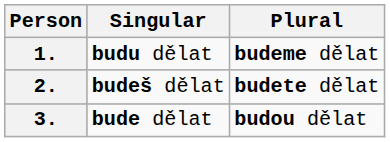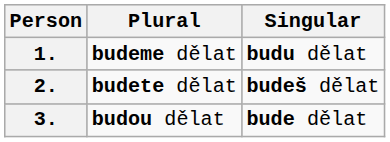columns swapped: Singular <-> Plural
